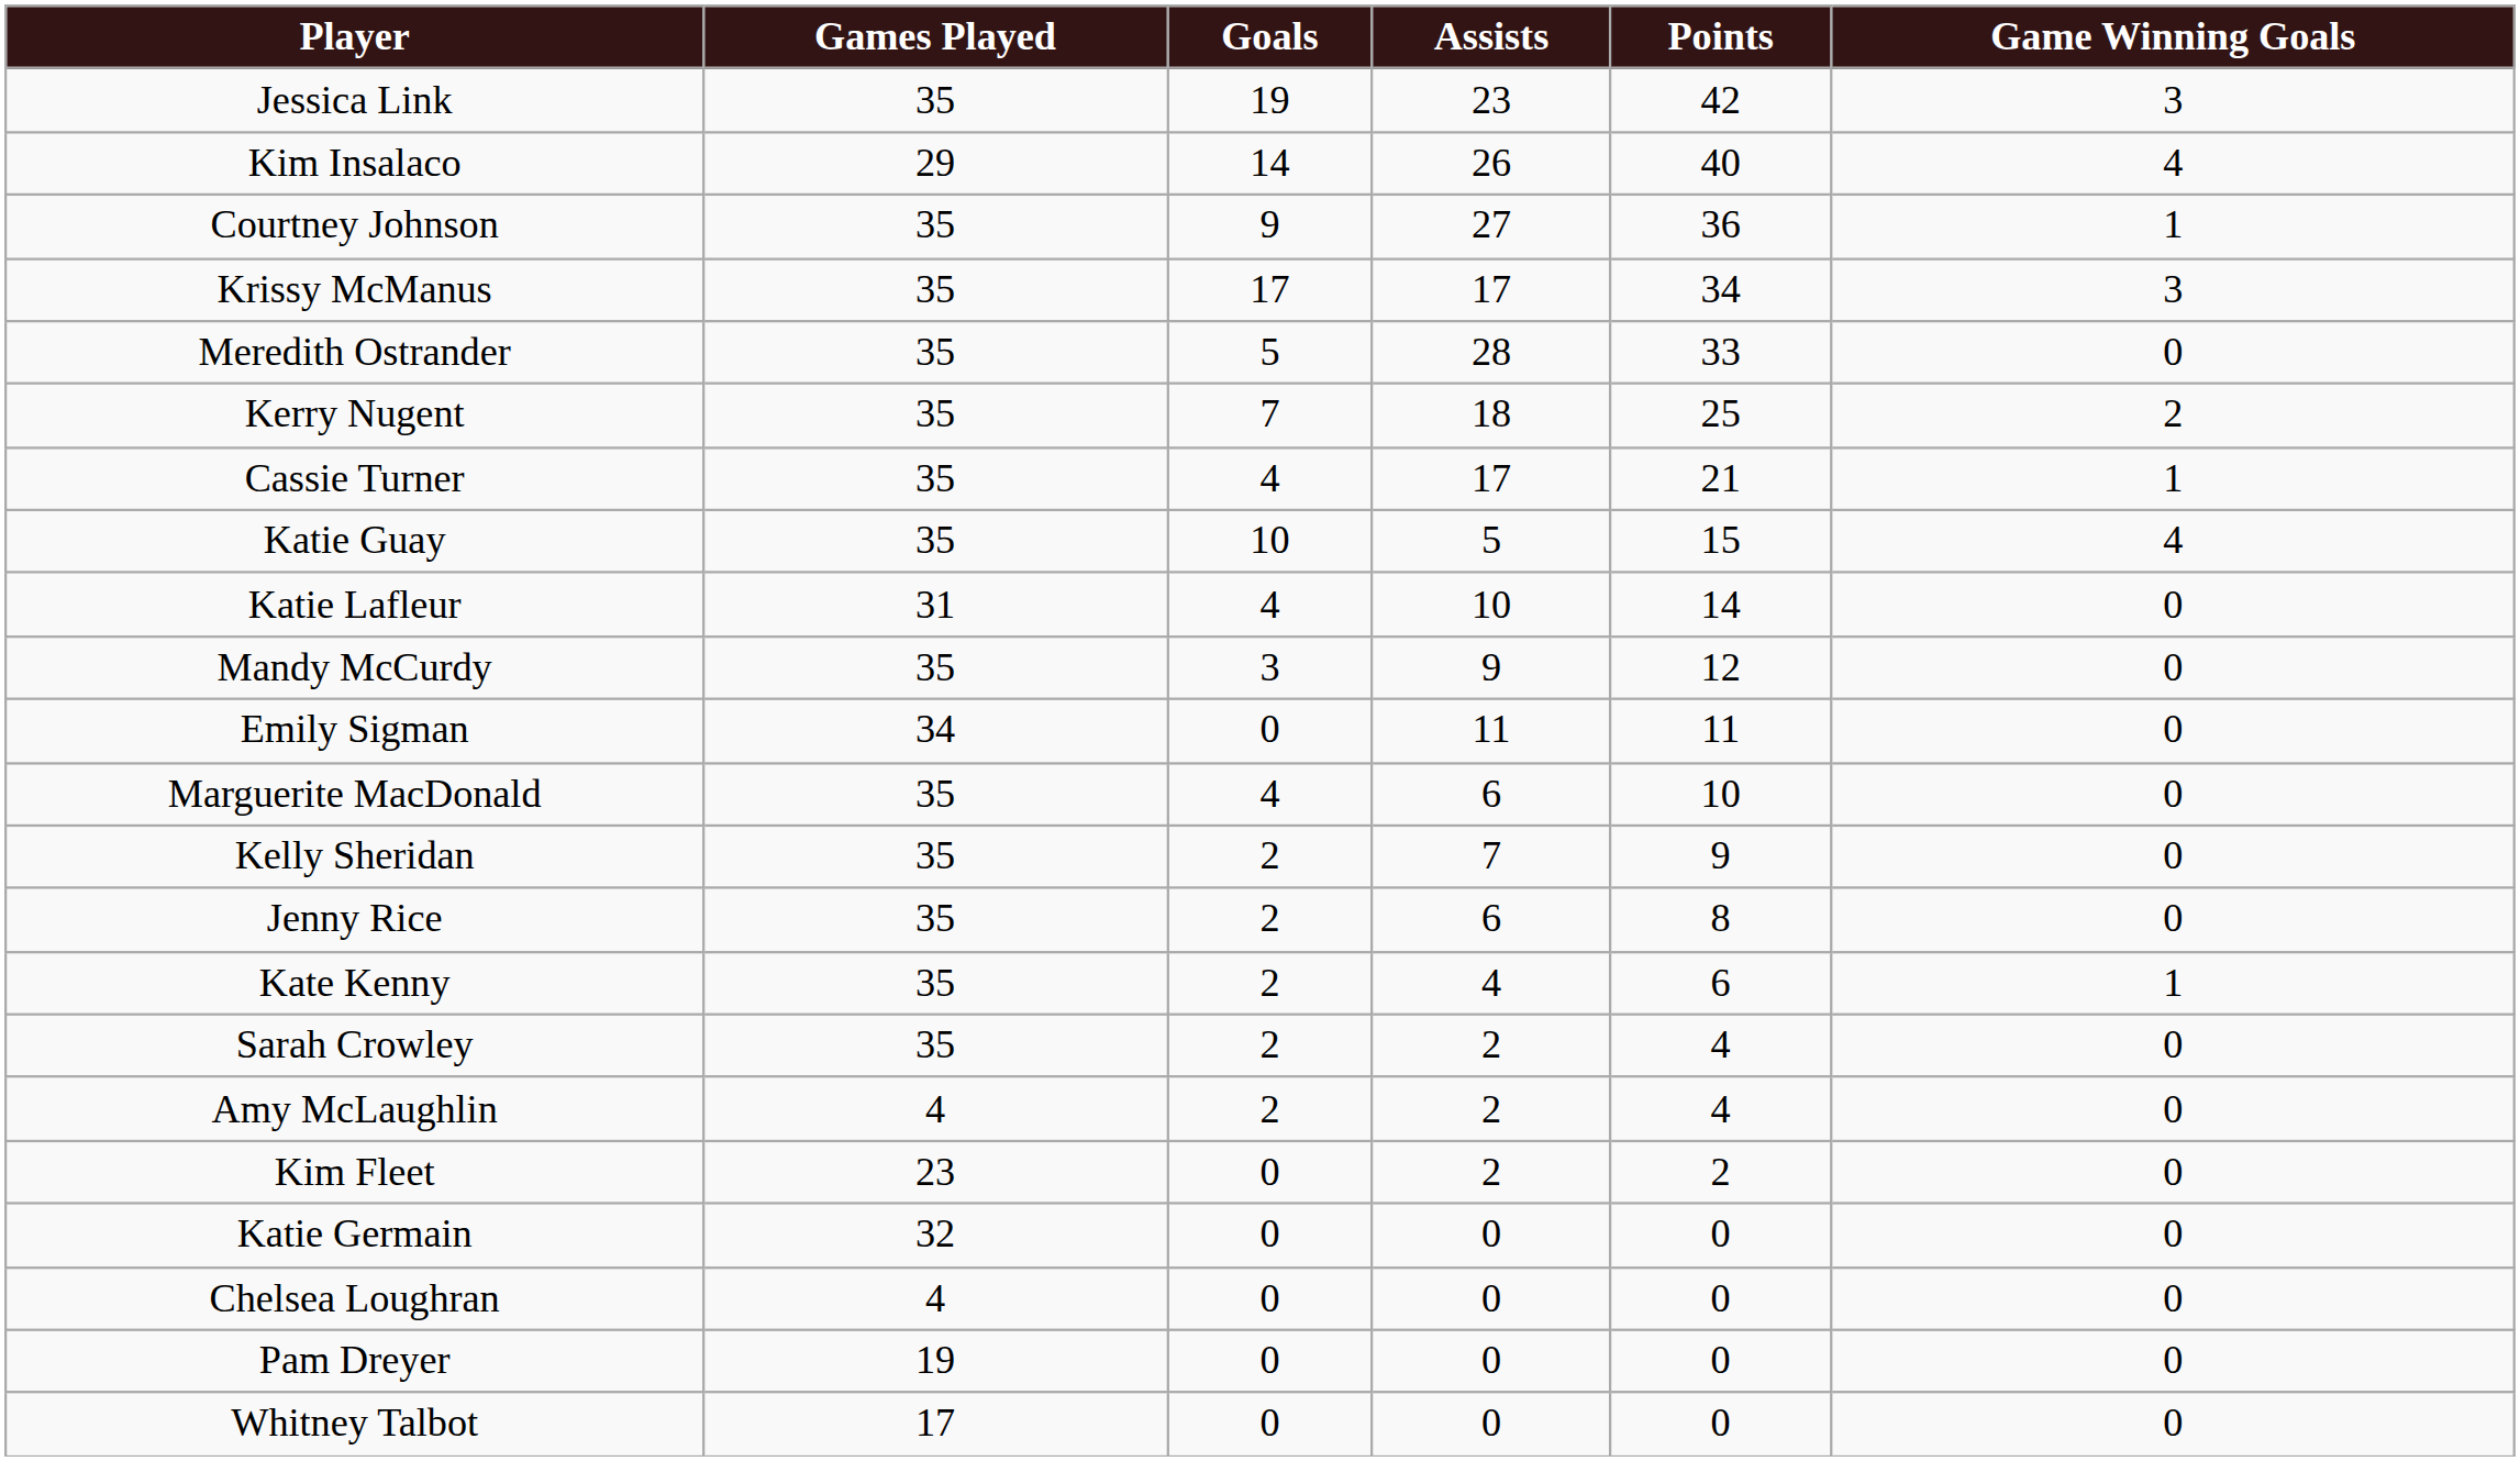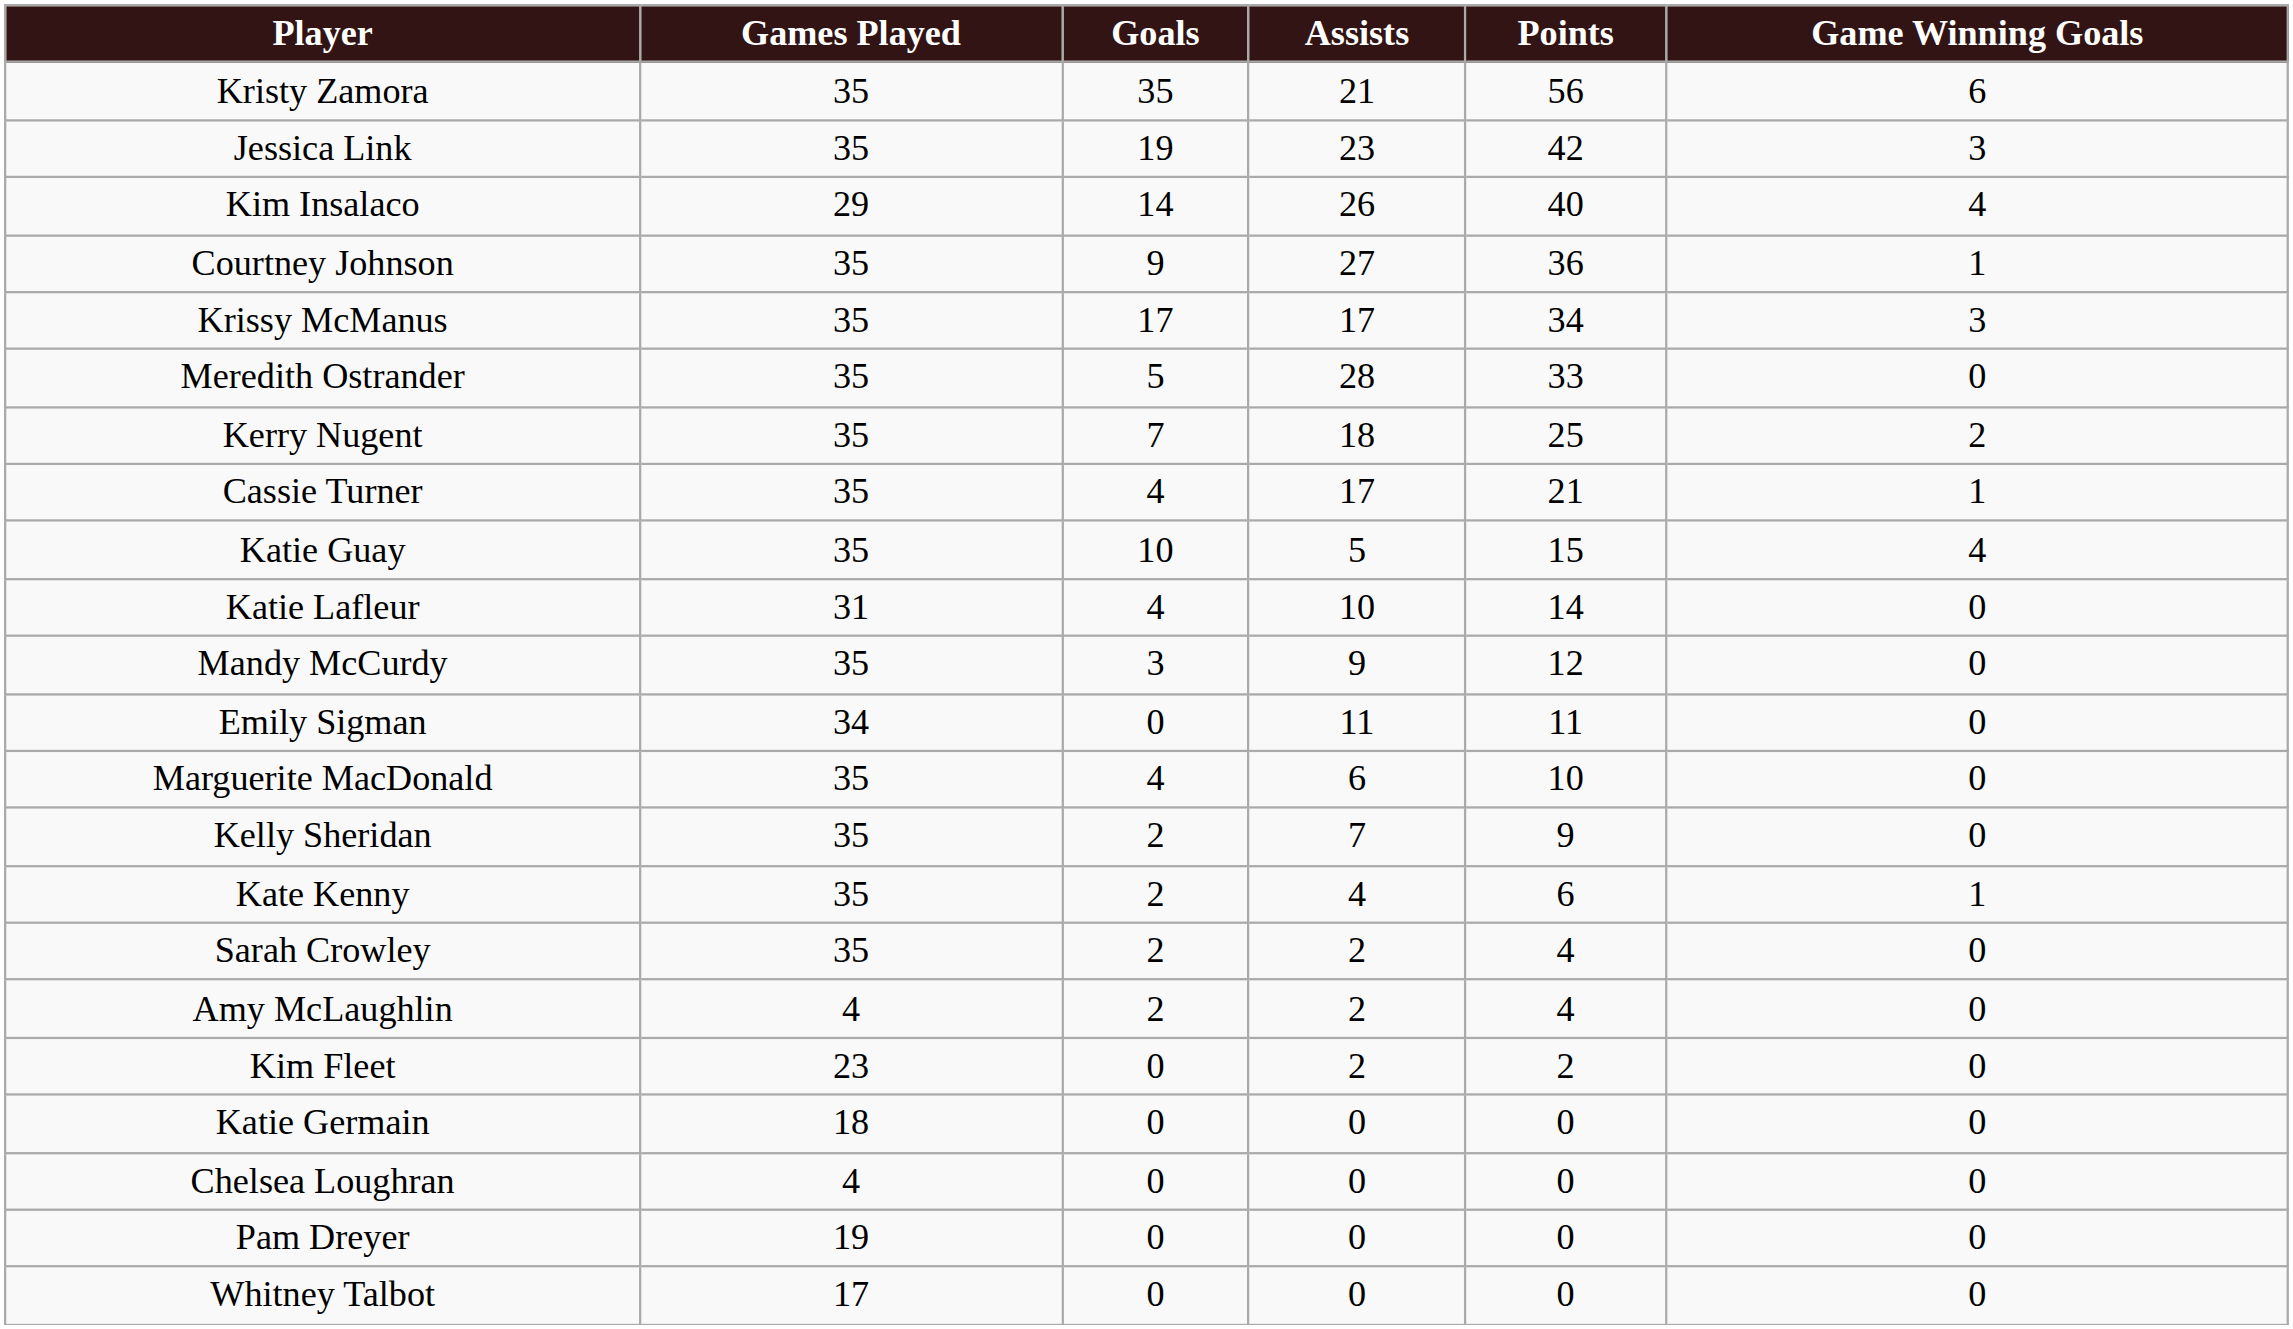+ row: Kristy Zamora | 35 | 35 | 21 | 56 | 6
- row: Jenny Rice | 35 | 2 | 6 | 8 | 0
Katie Germain | Games Played: 32 -> 18
